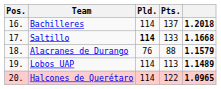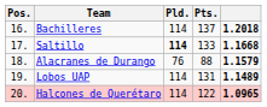Lobos UAP | Pts.: 113 -> 131
